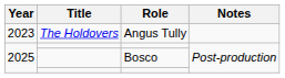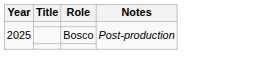- row: 2023 | The Holdovers | Angus Tully
